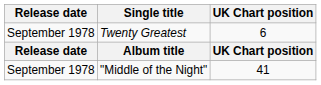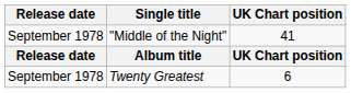rows swapped: "Middle of the Night" <-> Twenty Greatest
